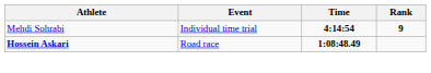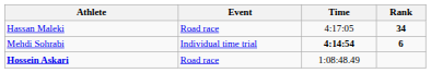+ row: Hassan Maleki | Road race | 4:17:05 | 34
Mehdi Sohrabi | Rank: 9 -> 6
Hossein Askari | Time: bold -> normal
